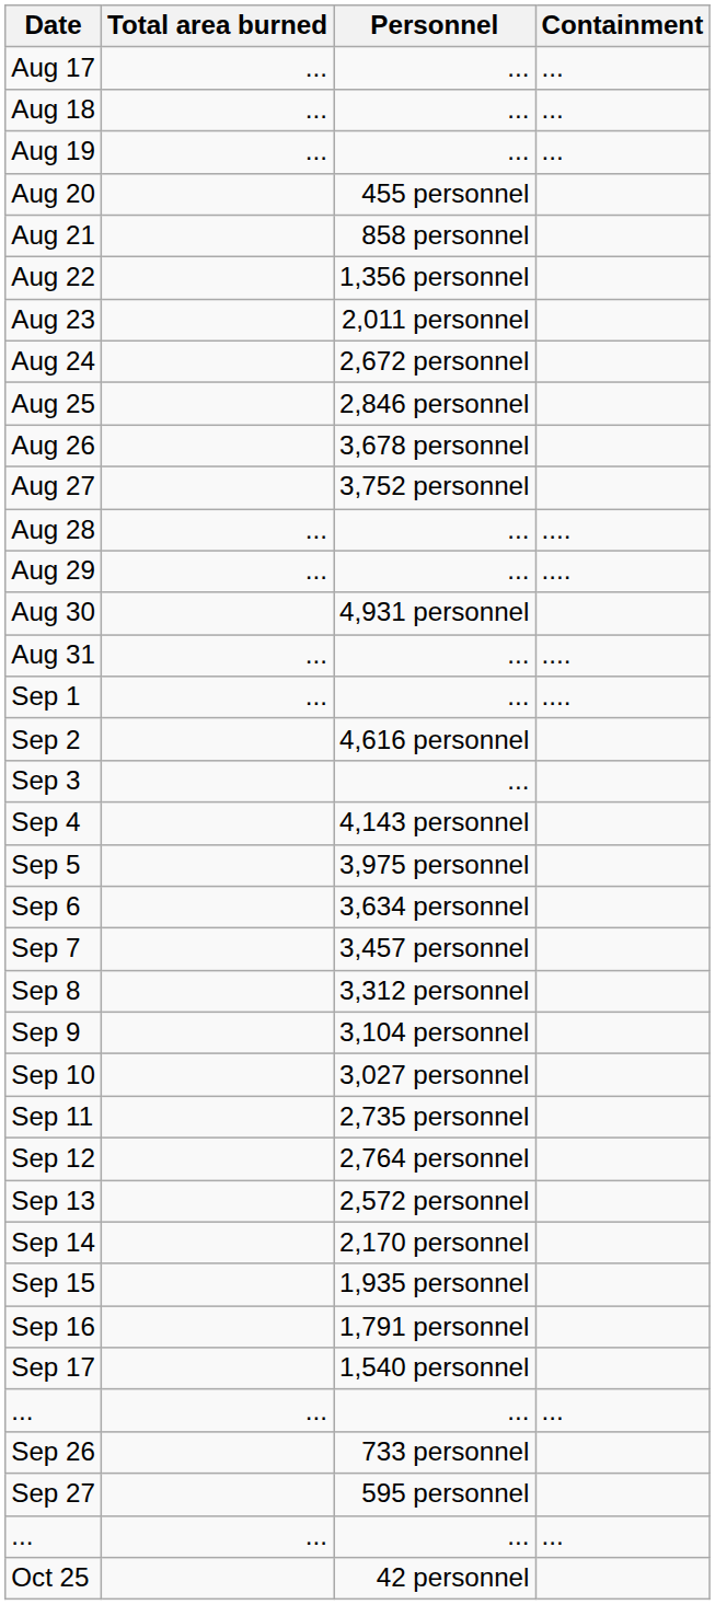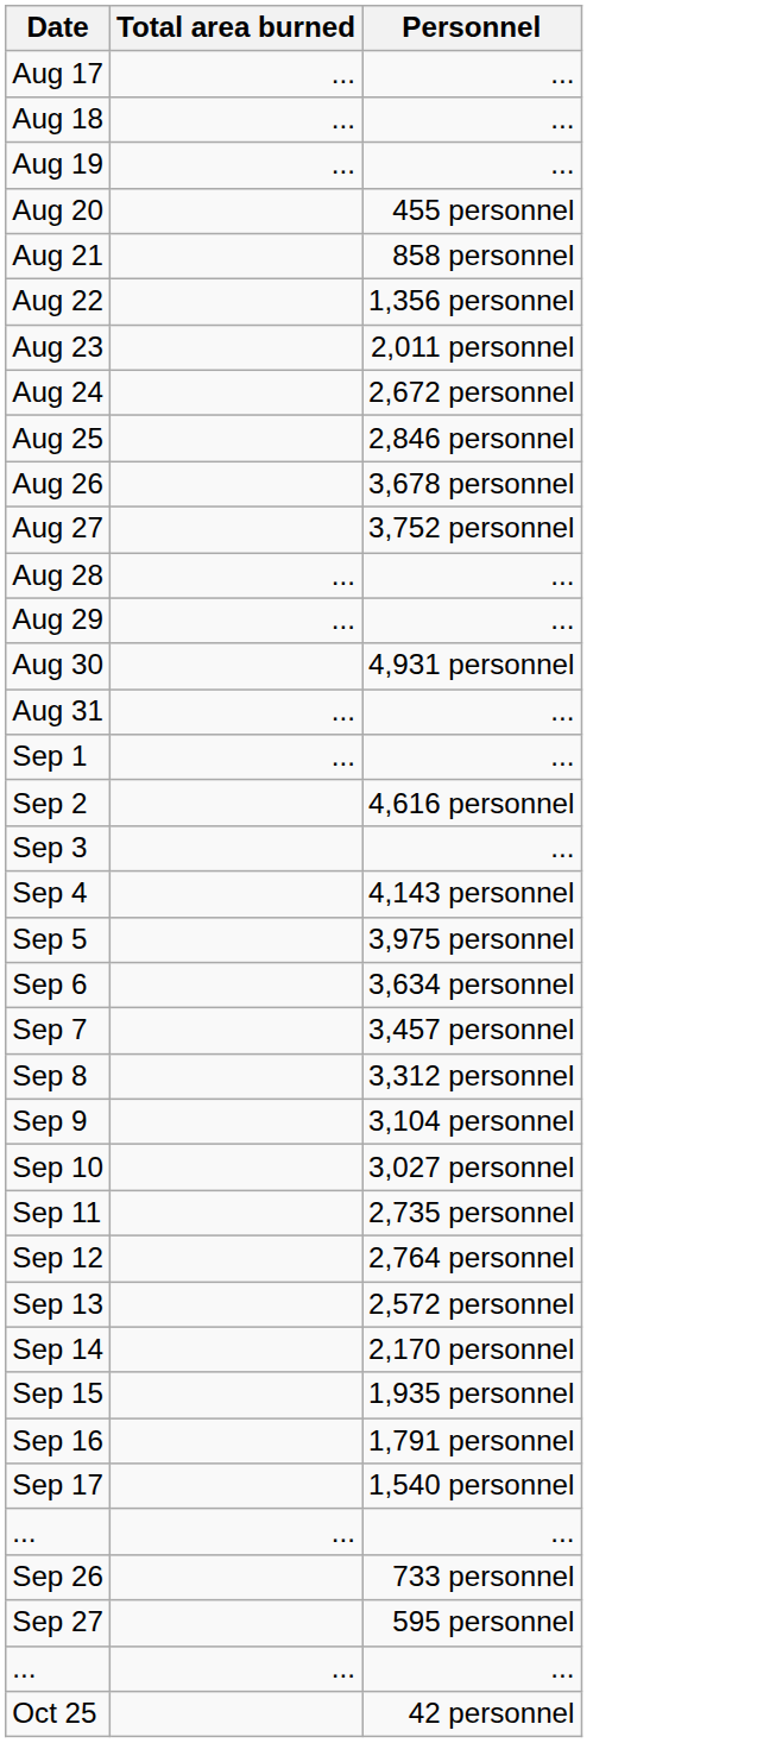- column: Containment | ... | ... | ... | .... | .... | .... | .... | ... | ...
